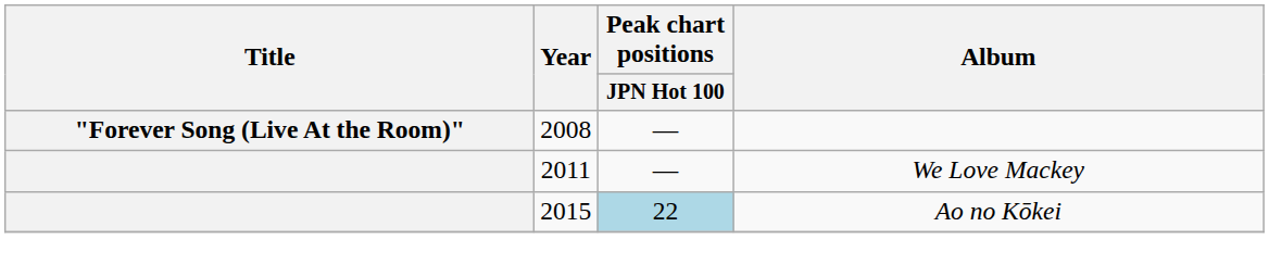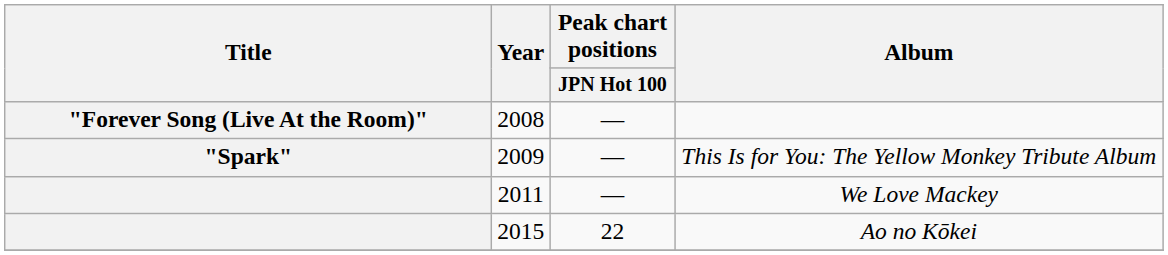+ row: "Spark" | 2009 | — | This Is for You: The Yellow Monkey Tribute Album
Ao no Kōkei | Peak chart positions / JPN Hot 100: lightblue background -> no background
